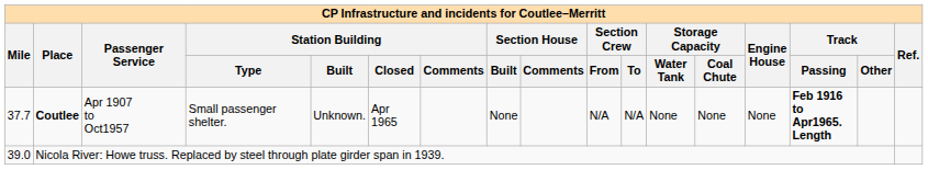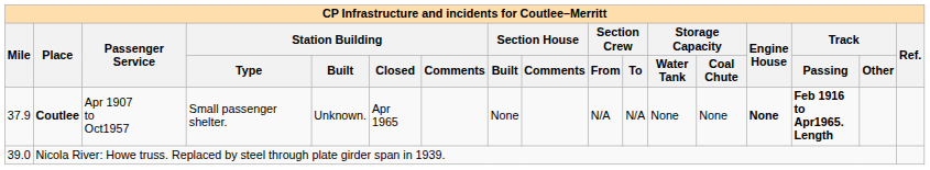Coutlee | Mile: 37.7 -> 37.9
Coutlee | Engine House: normal -> bold
